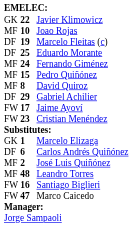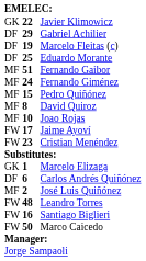rows swapped: Gabriel Achilier <-> Joao Rojas
+ row: MF | 51 | Fernando Gaibor
Leandro Torres | column 1: MF -> FW
Marco Caicedo | column 2: 47 -> 50
